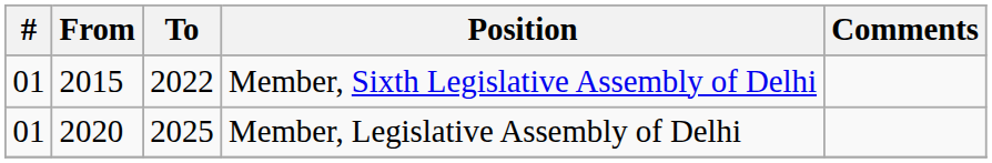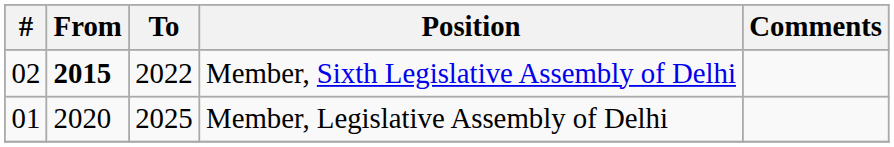Member, Sixth Legislative Assembly of Delhi | #: 01 -> 02
Member, Sixth Legislative Assembly of Delhi | From: normal -> bold
